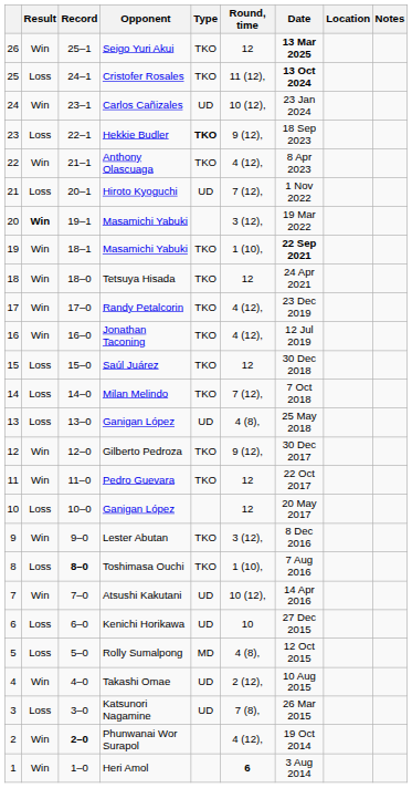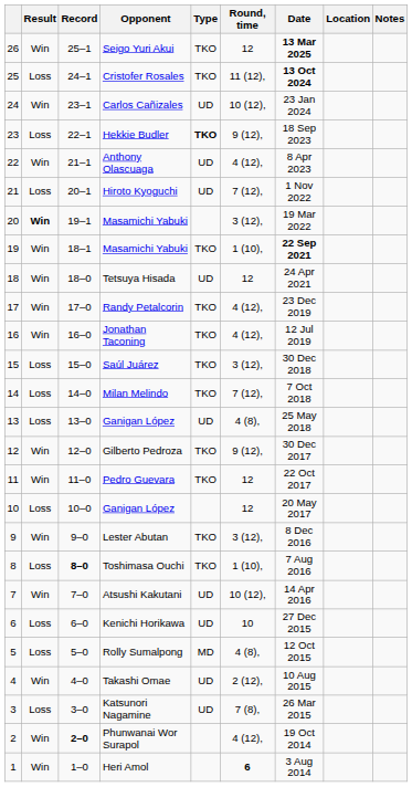Anthony Olascuaga | Type: TKO -> UD
Tetsuya Hisada | Type: TKO -> UD
Saúl Juárez | Round, time: 12 -> 3 (12),
